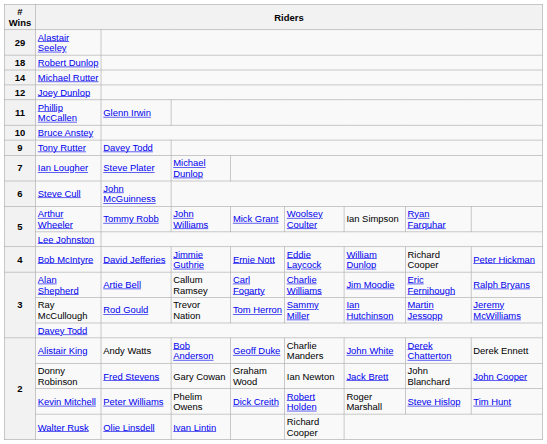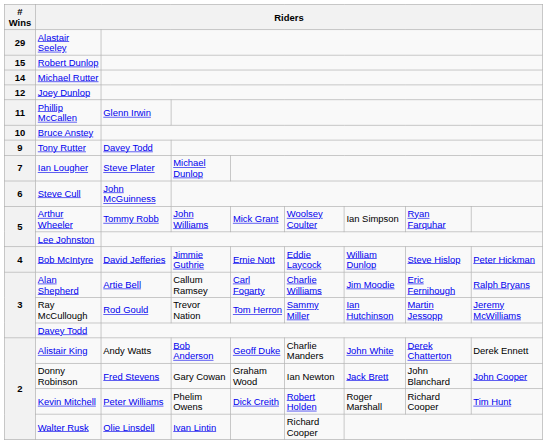Robert Dunlop | # Wins: 18 -> 15
Bob McIntyre | column 8: Richard Cooper -> Steve Hislop
Kevin Mitchell | column 8: Steve Hislop -> Richard Cooper
